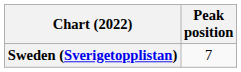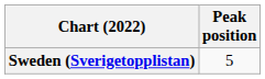Sweden (Sverigetopplistan) | Peak position: 7 -> 5
